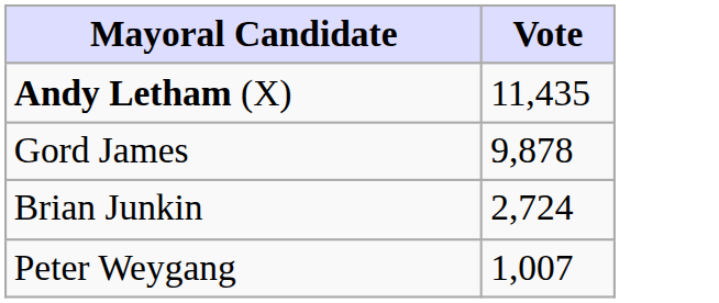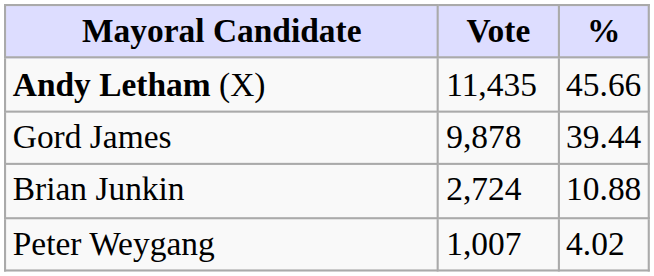+ column: % | 45.66 | 39.44 | 10.88 | 4.02
